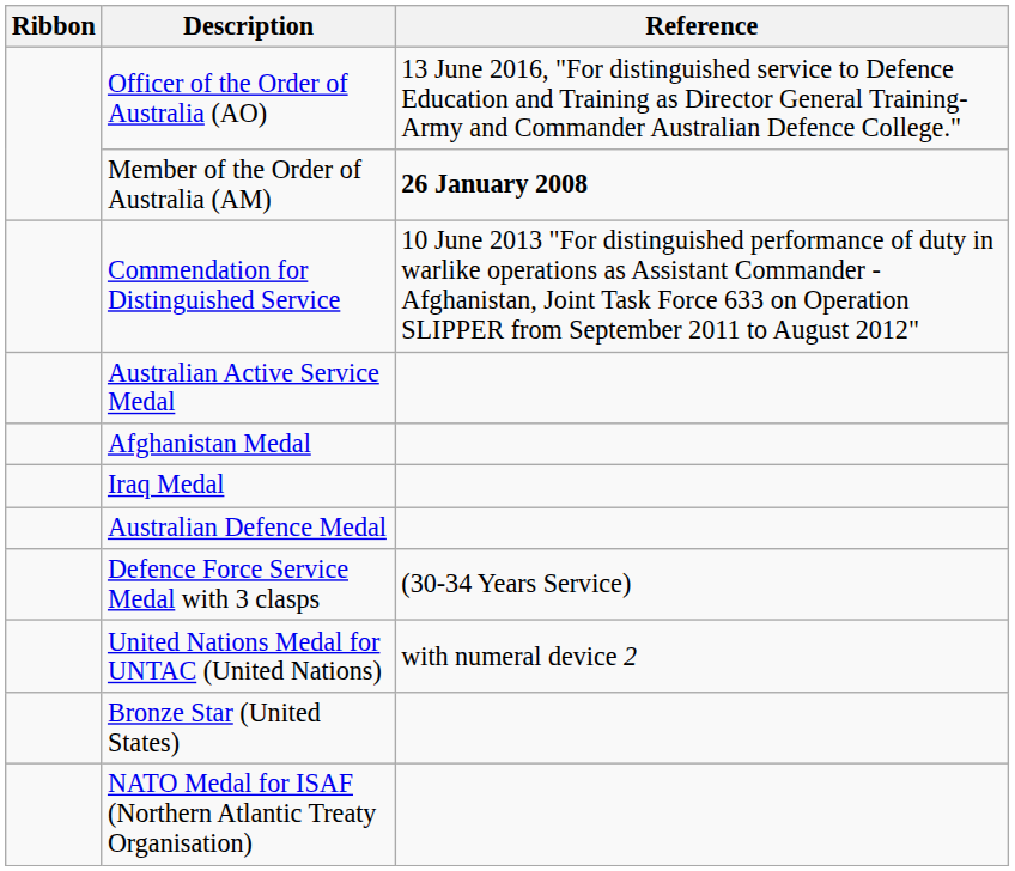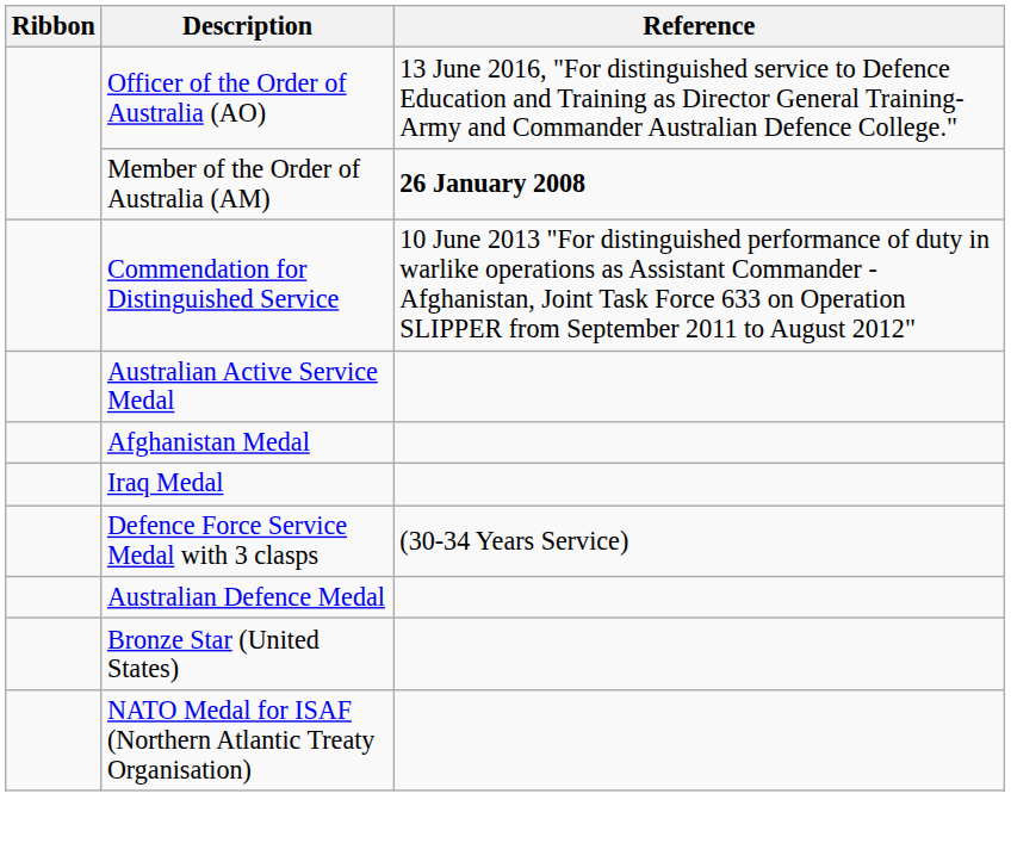rows swapped: Defence Force Service Medal with 3 clasps <-> Australian Defence Medal
- row: United Nations Medal for UNTAC (United Nations) | with numeral device 2
